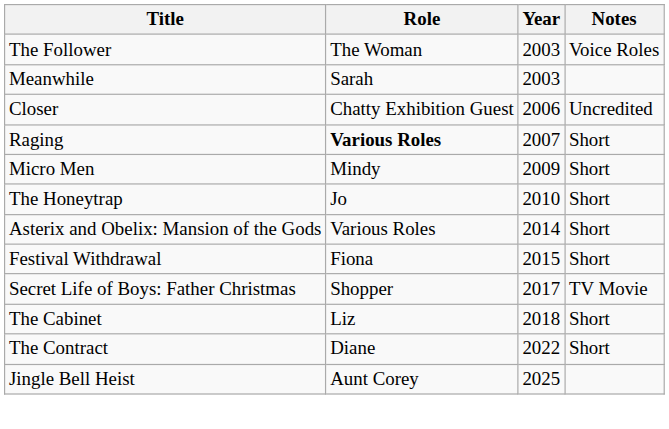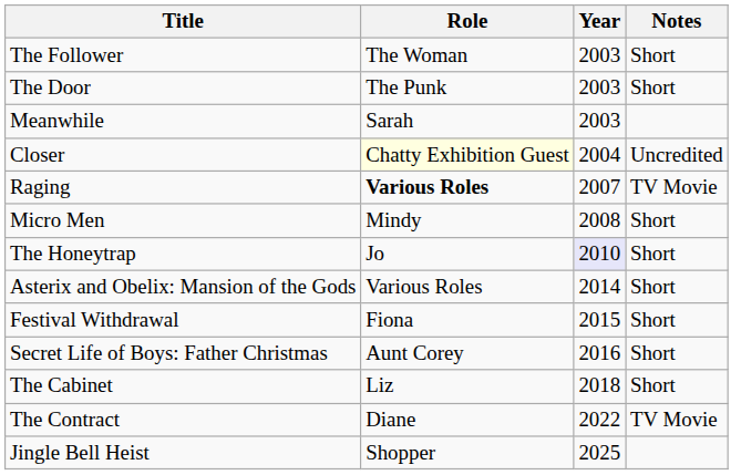The Follower | Notes: Voice Roles -> Short
+ row: The Door | The Punk | 2003 | Short
Closer | Role: no background -> lightyellow background
Closer | Year: 2006 -> 2004
Raging | Notes: Short -> TV Movie
Micro Men | Year: 2009 -> 2008
The Honeytrap | Year: no background -> lavender background
Secret Life of Boys: Father Christmas | Role: Shopper -> Aunt Corey
Secret Life of Boys: Father Christmas | Year: 2017 -> 2016
Secret Life of Boys: Father Christmas | Notes: TV Movie -> Short
The Contract | Notes: Short -> TV Movie
Jingle Bell Heist | Role: Aunt Corey -> Shopper
